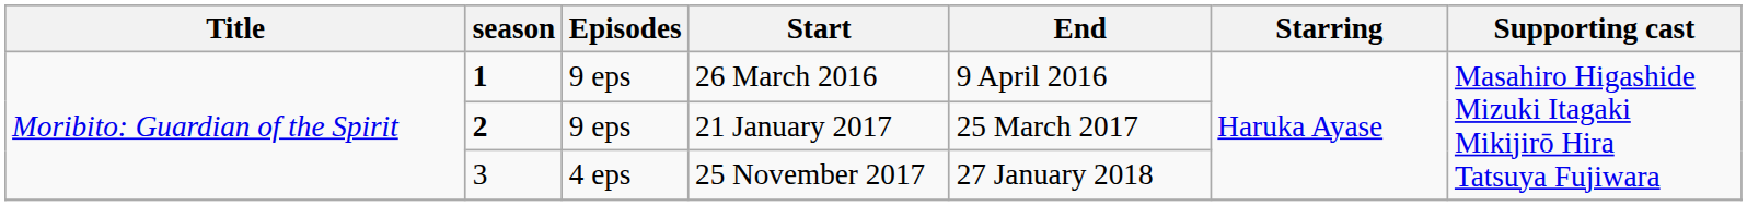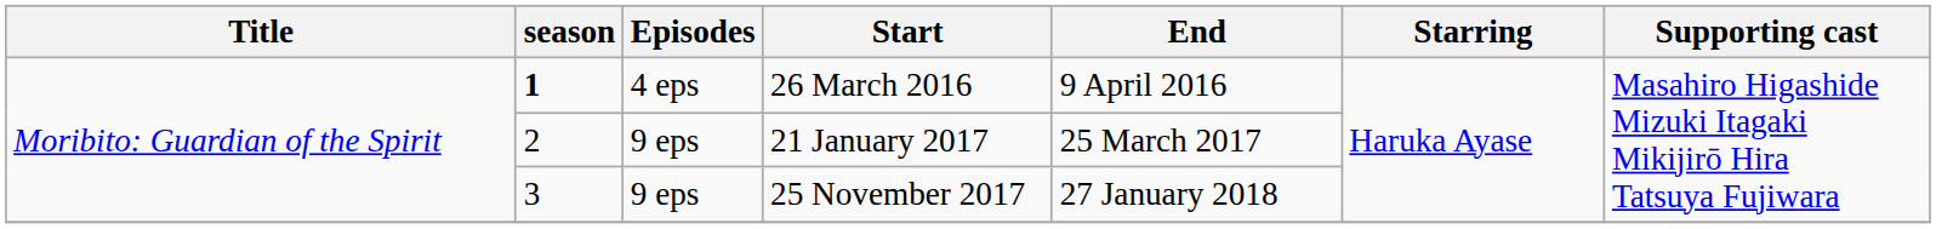26 March 2016 | Episodes: 9 eps -> 4 eps
21 January 2017 | season: bold -> normal
25 November 2017 | Episodes: 4 eps -> 9 eps
